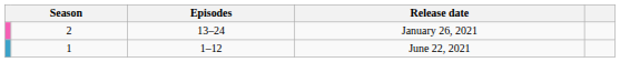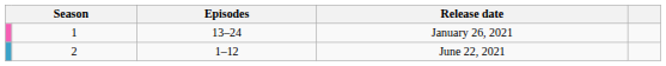January 26, 2021 | column 2: 2 -> 1
June 22, 2021 | column 2: 1 -> 2
